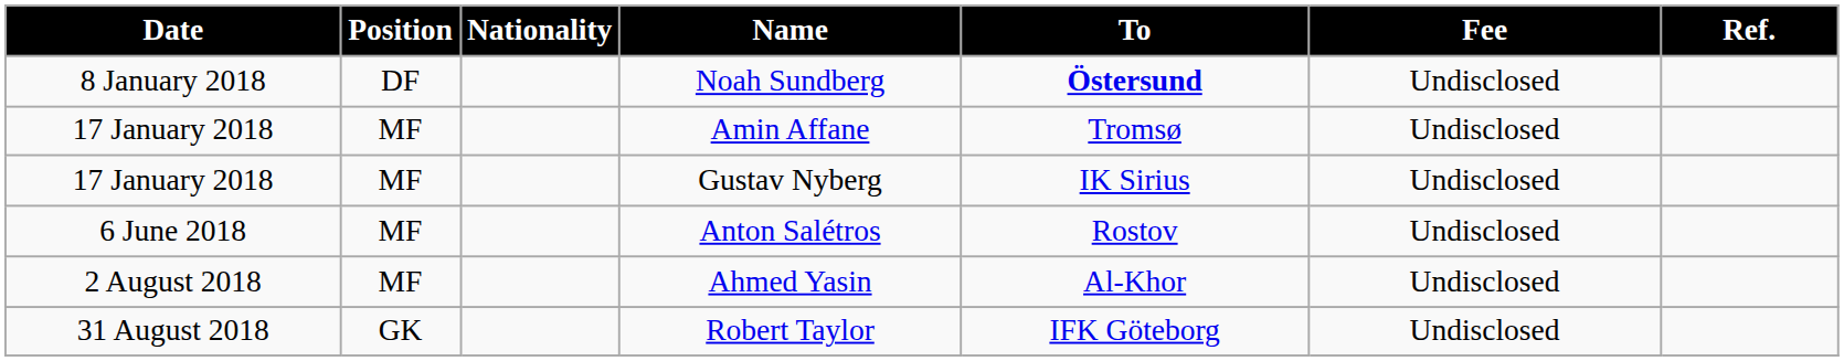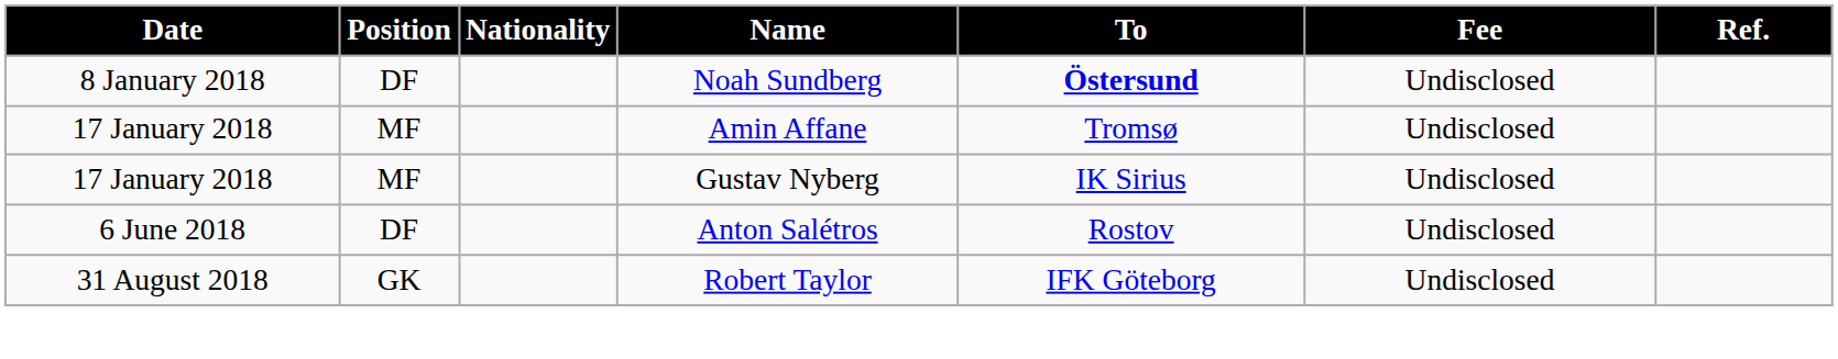Anton Salétros | Position: MF -> DF
- row: 2 August 2018 | MF | Ahmed Yasin | Al-Khor | Undisclosed
